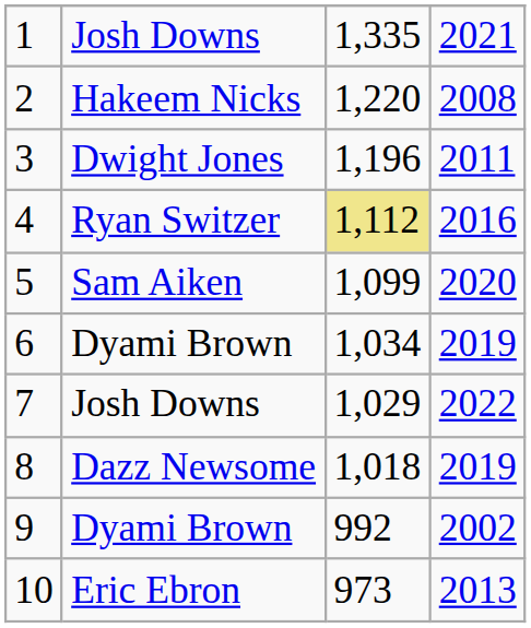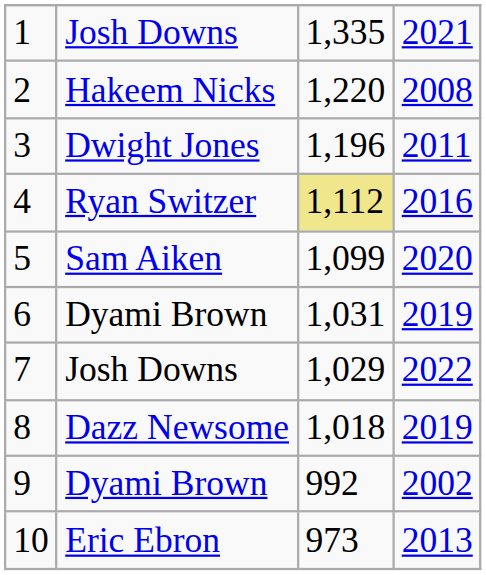6 | column 3: 1,034 -> 1,031
